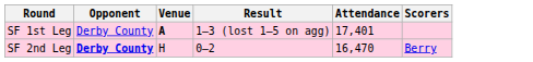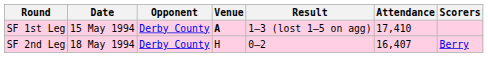+ column: Date | 15 May 1994 | 18 May 1994
SF 1st Leg | Attendance: 17,401 -> 17,410
SF 2nd Leg | Opponent: bold -> normal
SF 2nd Leg | Attendance: 16,470 -> 16,407
